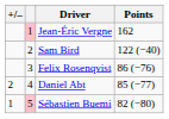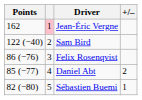columns swapped: +/– <-> Points
Sébastien Buemi | column 2: pink background -> no background
